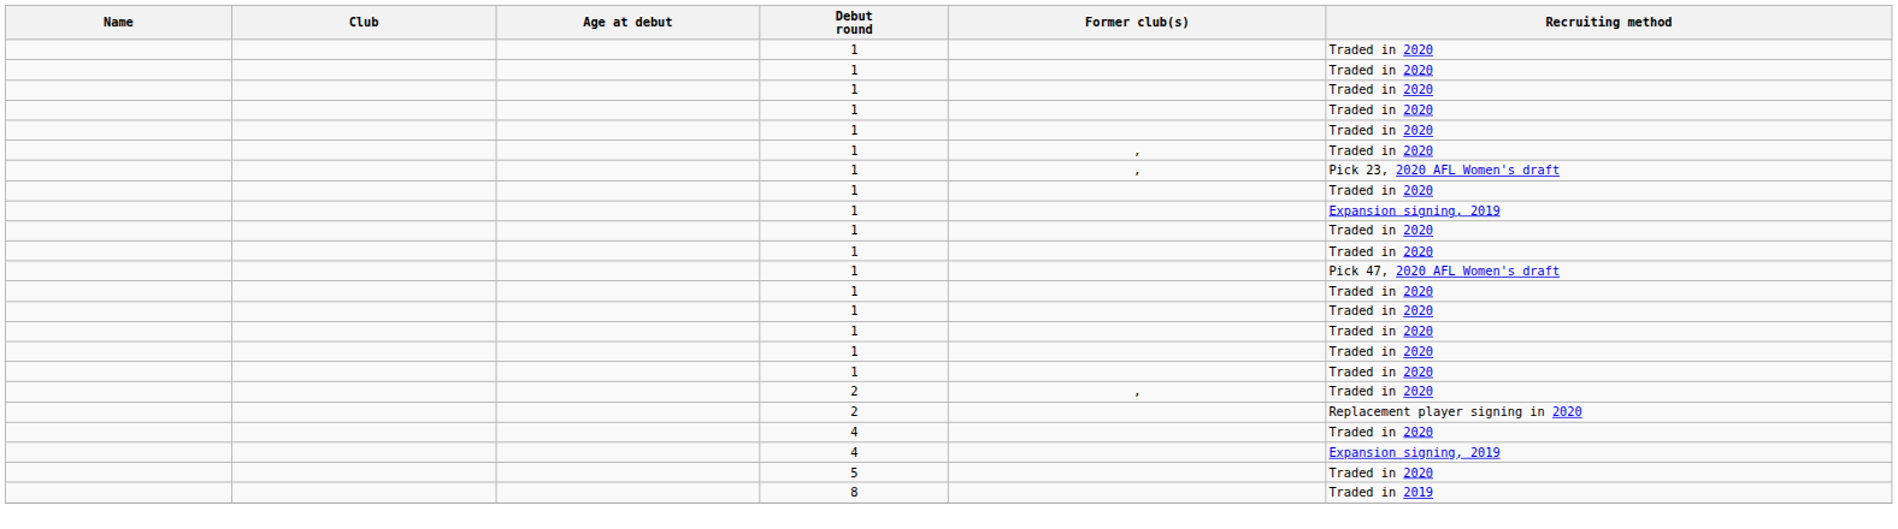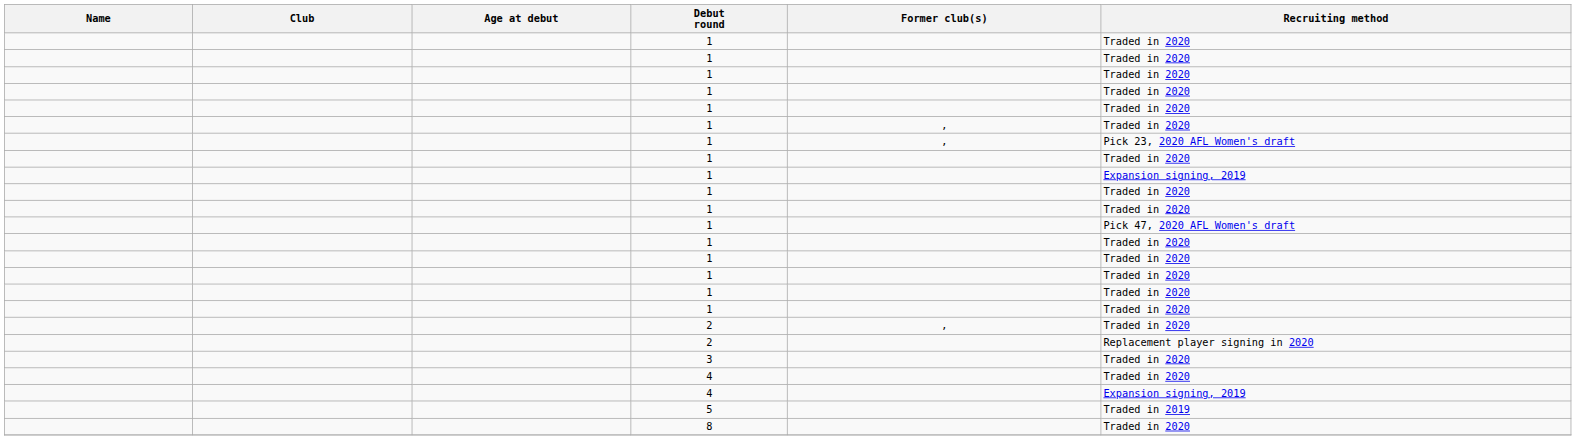+ row: 3 | Traded in 2020
5 | Recruiting method: Traded in 2020 -> Traded in 2019
8 | Recruiting method: Traded in 2019 -> Traded in 2020
